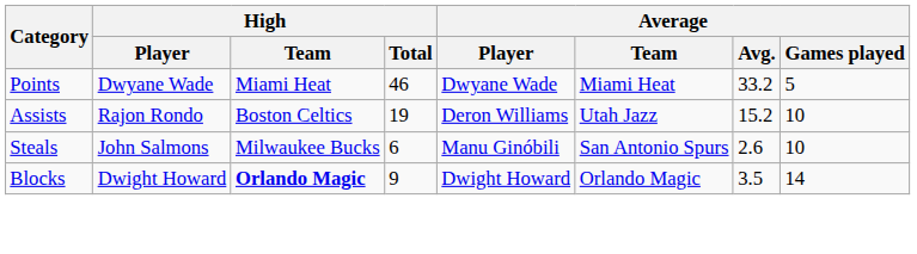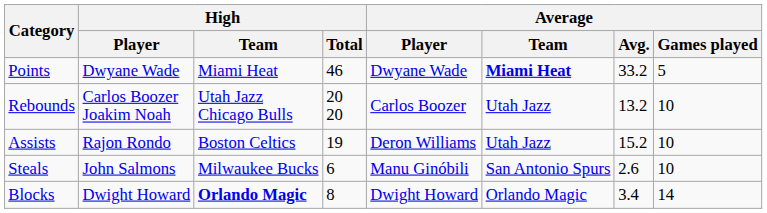Points | Average / Team: normal -> bold
+ row: Rebounds | Carlos Boozer Joakim Noah | Utah Jazz Chicago Bulls | 20 20 | Carlos Boozer | Utah Jazz | 13.2 | 10
Blocks | High / Total: 9 -> 8
Blocks | Average / Avg.: 3.5 -> 3.4
